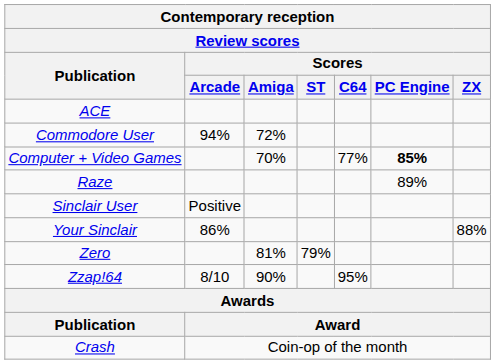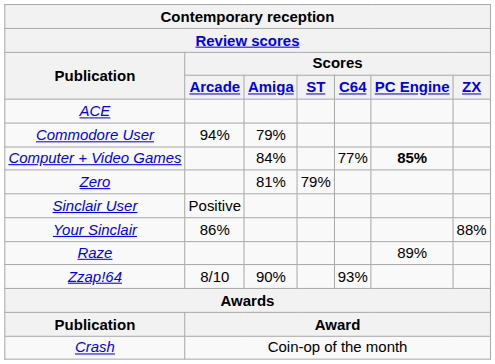Commodore User | Scores / Amiga: 72% -> 79%
Computer + Video Games | Scores / Amiga: 70% -> 84%
rows swapped: Raze <-> Zero
Zzap!64 | Scores / C64: 95% -> 93%
